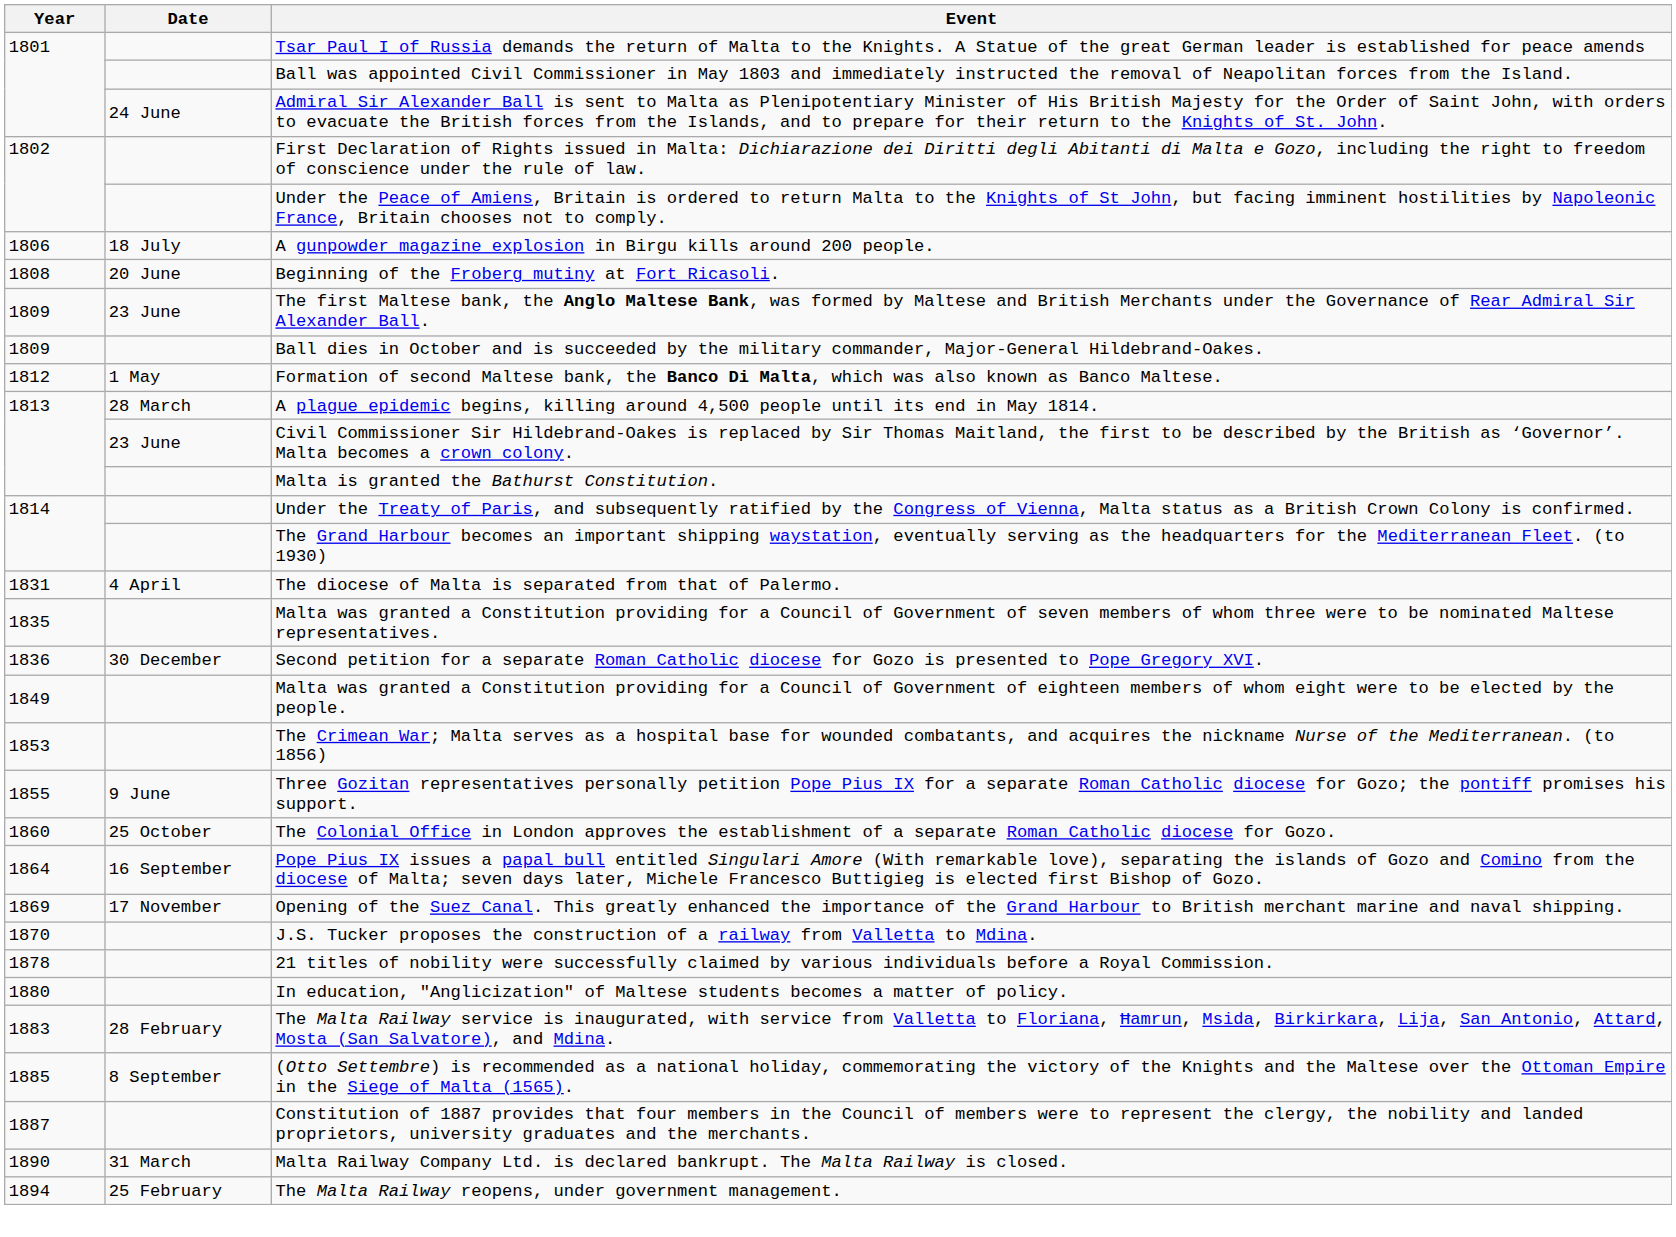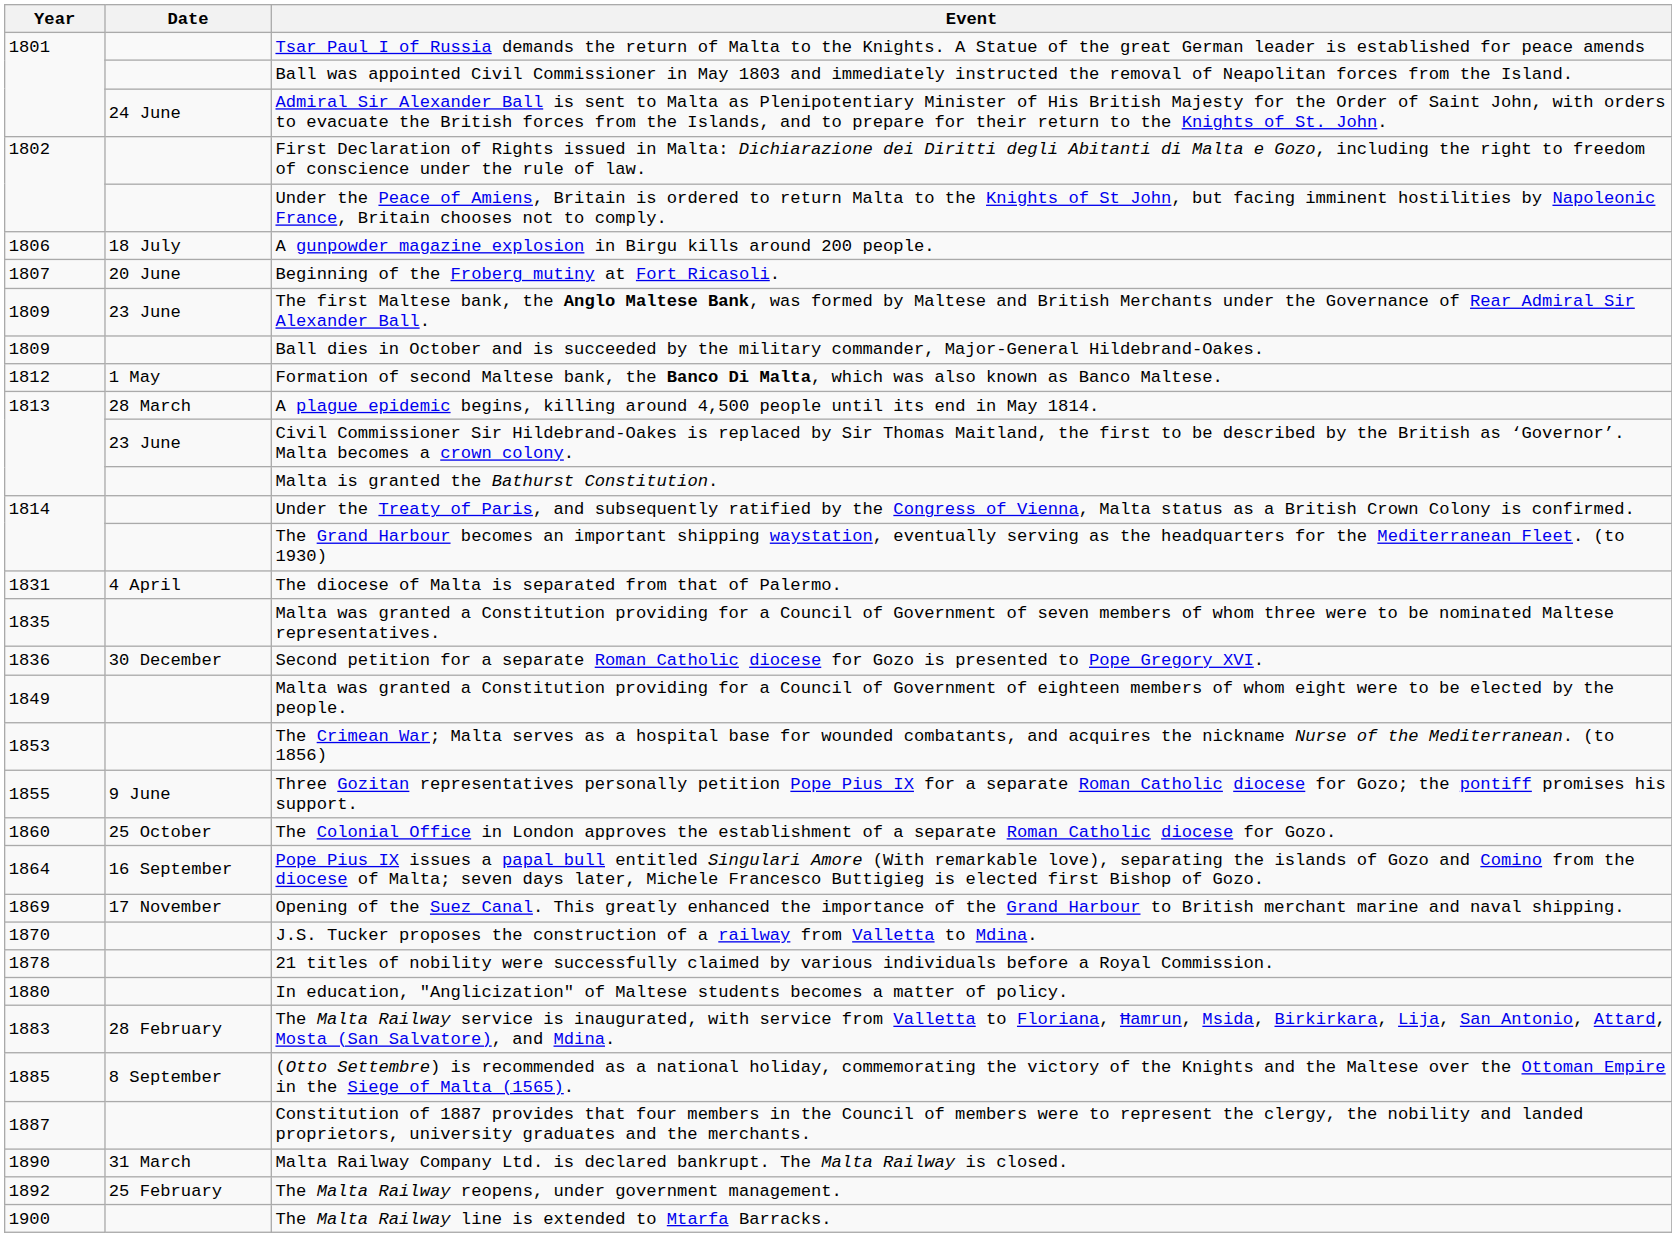Beginning of the Froberg mutiny at Fort Ricasoli. | Year: 1808 -> 1807
The Malta Railway reopens, under government management. | Year: 1894 -> 1892
+ row: 1900 | The Malta Railway line is extended to Mtarfa Barracks.
